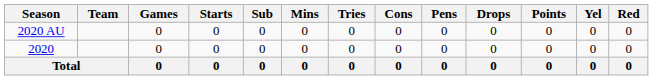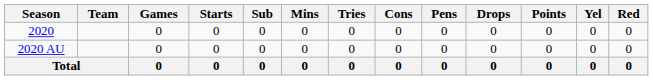rows swapped: 2020 <-> 2020 AU
